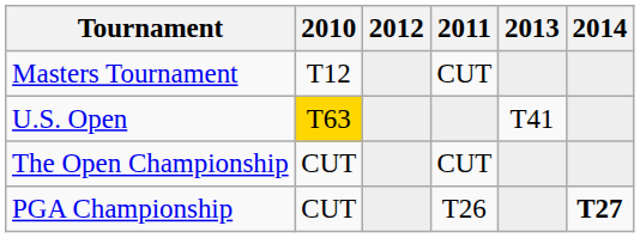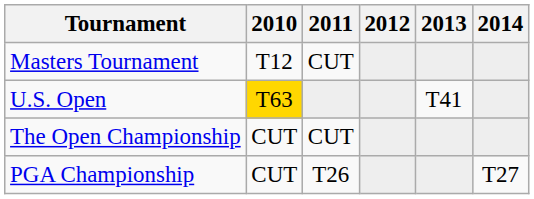columns swapped: 2011 <-> 2012
PGA Championship | 2014: bold -> normal
